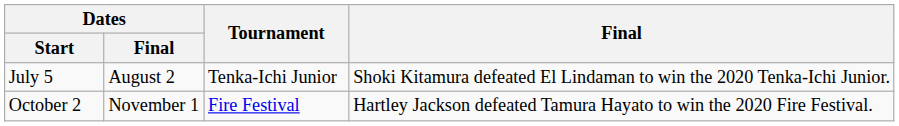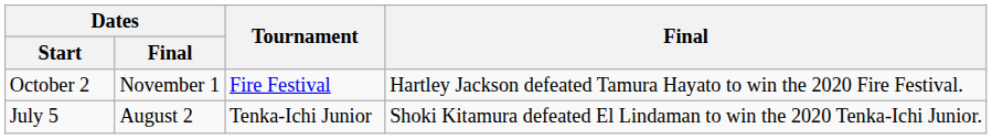rows swapped: July 5 <-> October 2
